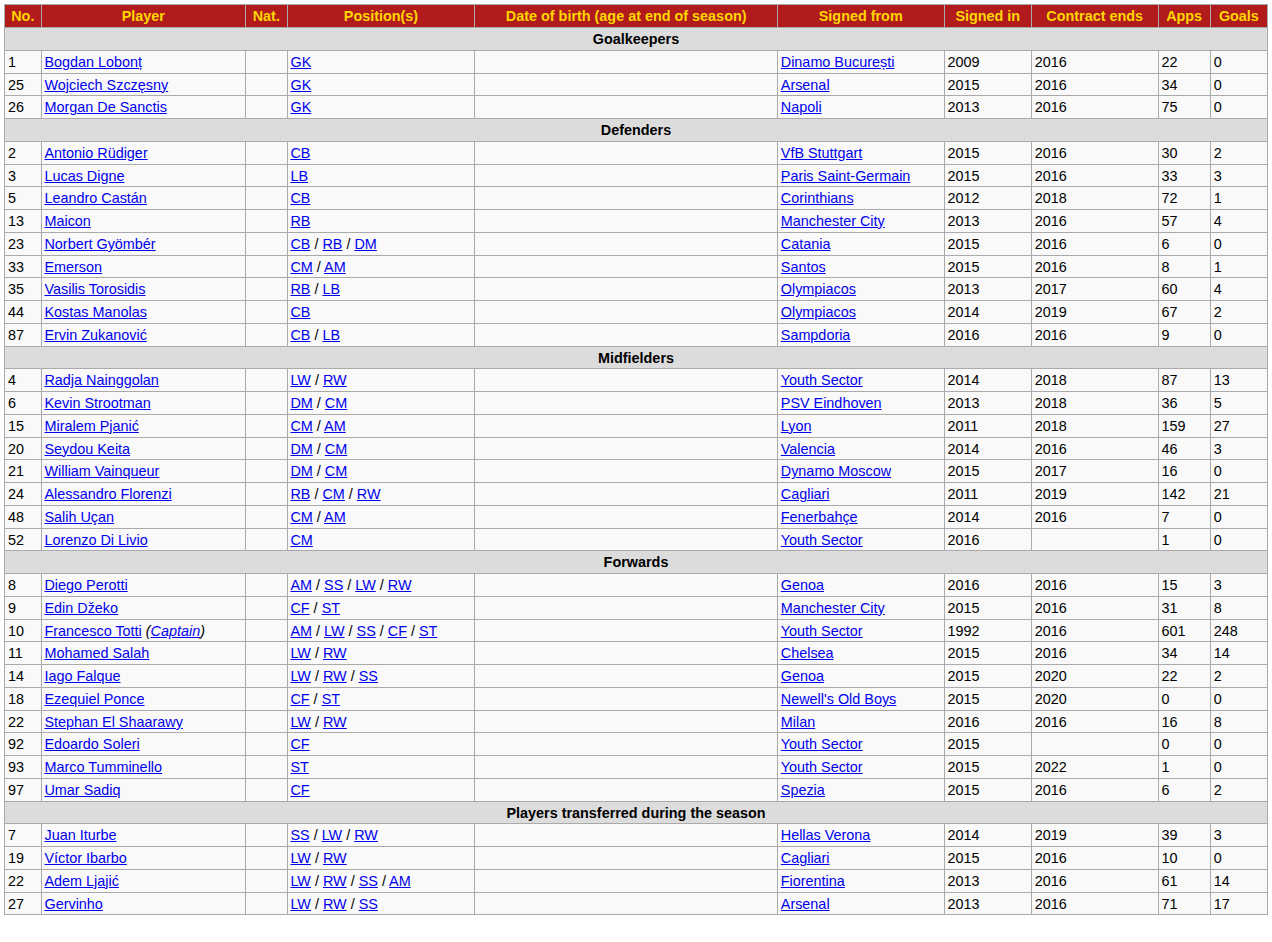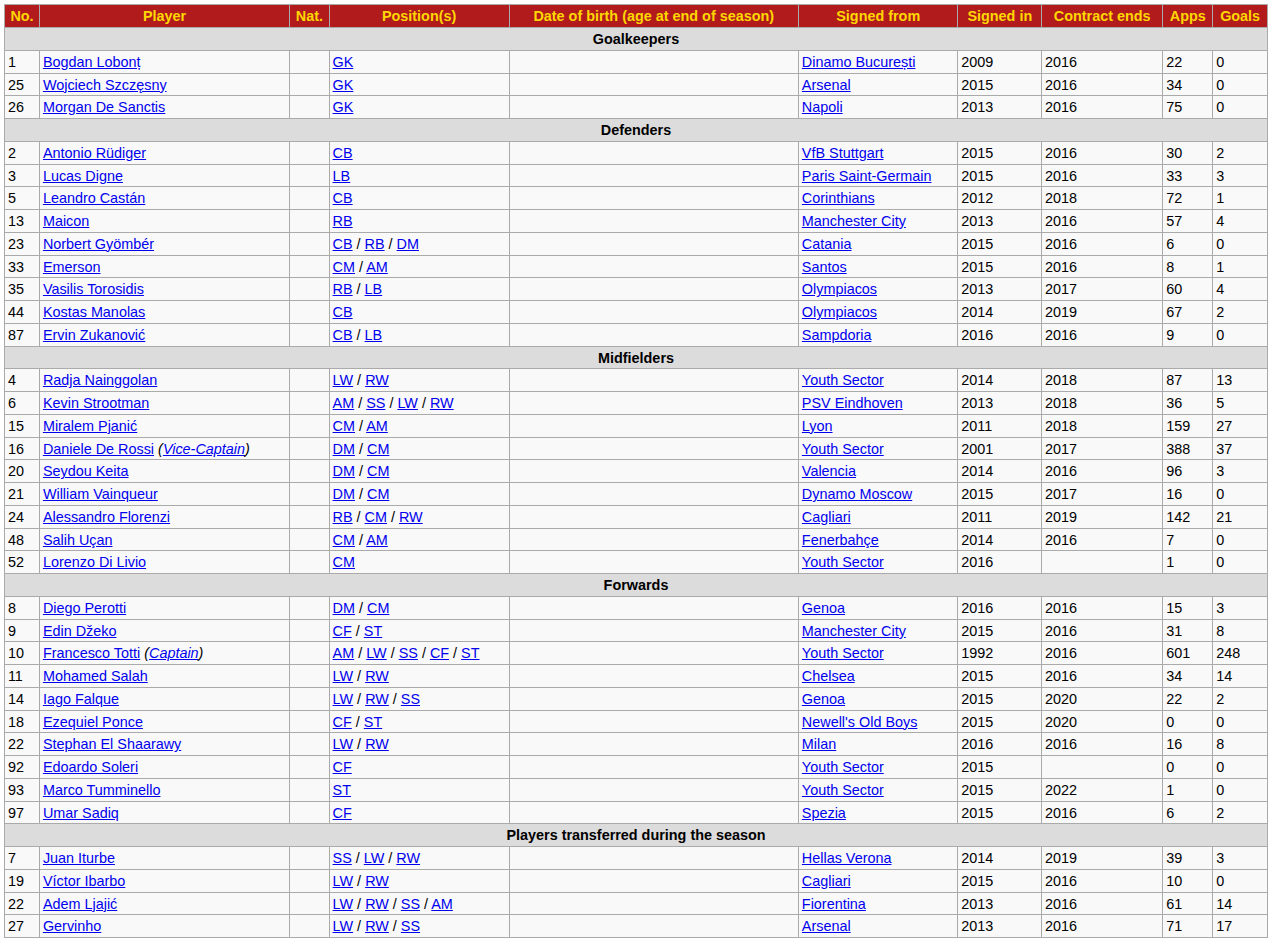Kevin Strootman | Position(s): DM / CM -> AM / SS / LW / RW
+ row: 16 | Daniele De Rossi (Vice-Captain) | DM / CM | Youth Sector | 2001 | 2017 | 388 | 37
Seydou Keita | Apps: 46 -> 96
Diego Perotti | Position(s): AM / SS / LW / RW -> DM / CM
